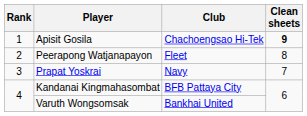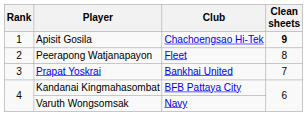Prapat Yoskrai | Club: Navy -> Bankhai United
Varuth Wongsomsak | Club: Bankhai United -> Navy
